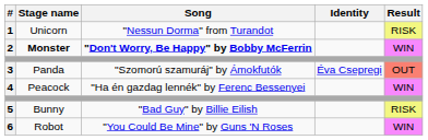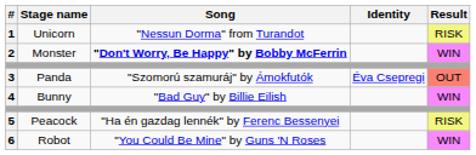2 | Stage name: bold -> normal
4 | Stage name: Peacock -> Bunny
4 | Song: "Ha én gazdag lennék" by Ferenc Bessenyei -> "Bad Guy" by Billie Eilish
5 | Stage name: Bunny -> Peacock
5 | Song: "Bad Guy" by Billie Eilish -> "Ha én gazdag lennék" by Ferenc Bessenyei
